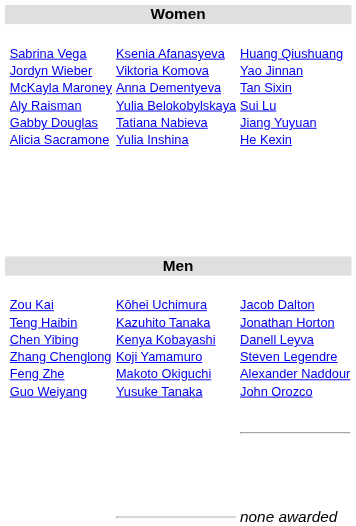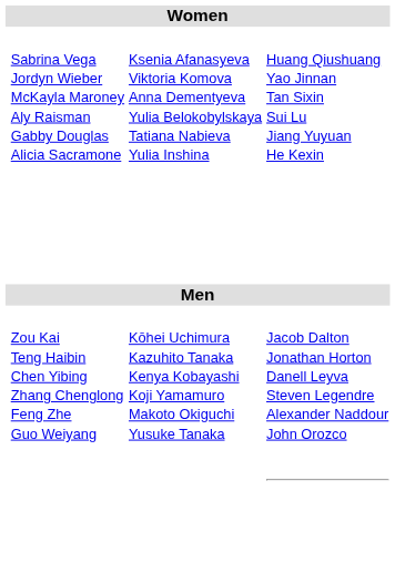- row: none awarded
